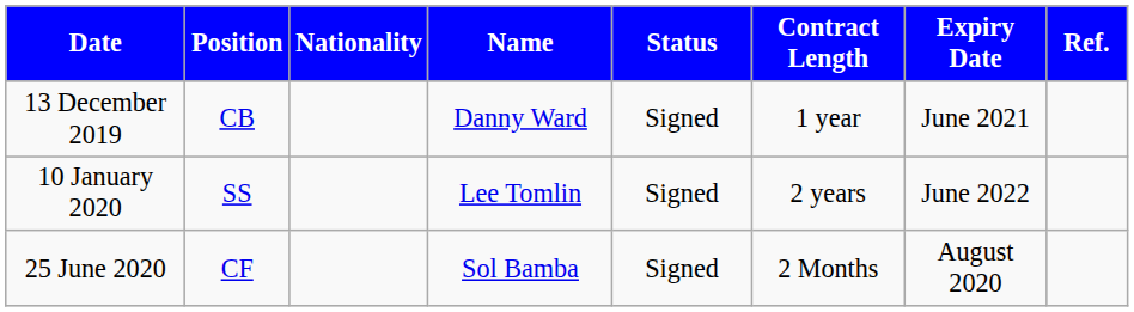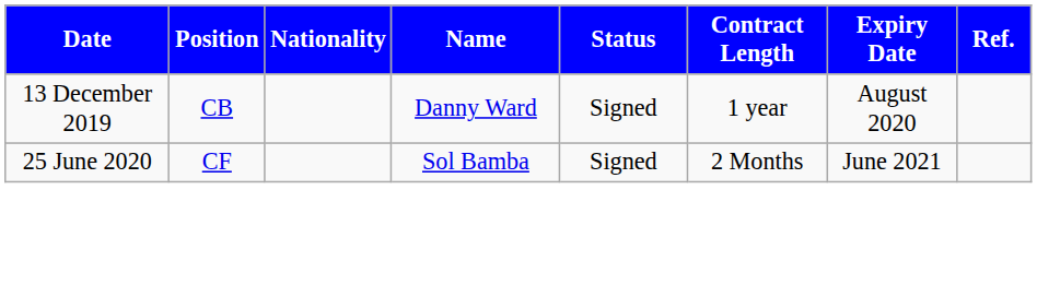13 December 2019 | Expiry Date: June 2021 -> August 2020
- row: 10 January 2020 | SS | Lee Tomlin | Signed | 2 years | June 2022
25 June 2020 | Expiry Date: August 2020 -> June 2021
